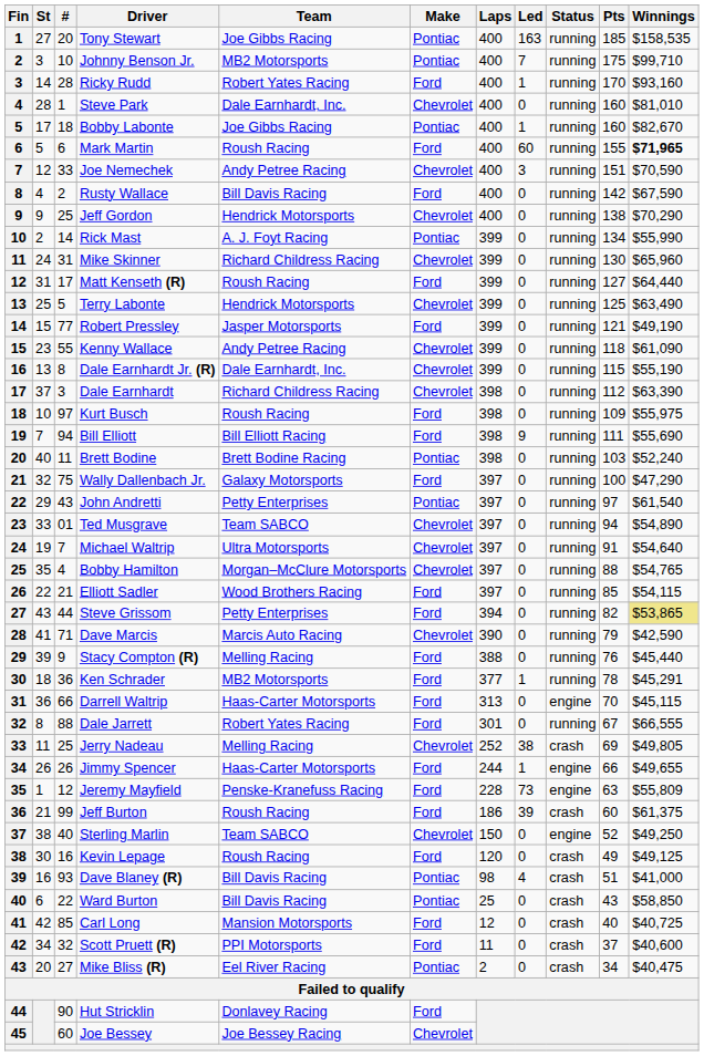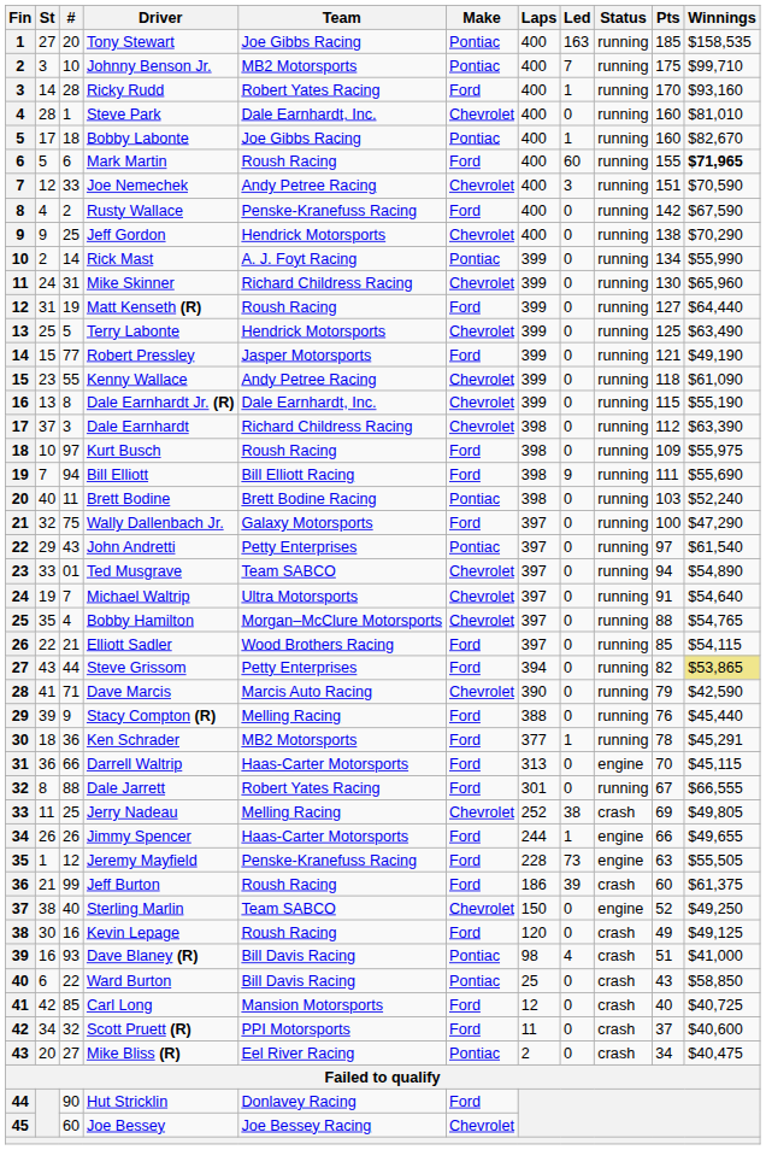Rusty Wallace | Team: Bill Davis Racing -> Penske-Kranefuss Racing
Matt Kenseth (R) | #: 17 -> 19
Jeremy Mayfield | Winnings: $55,809 -> $55,505
